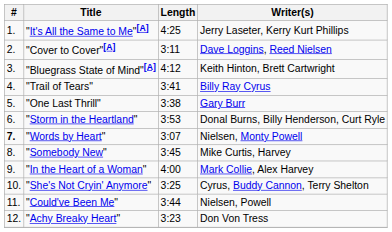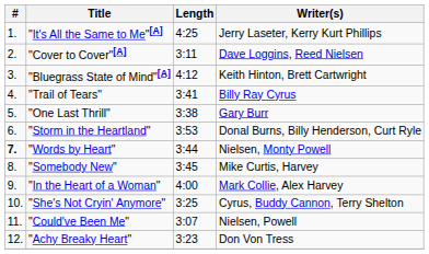"Words by Heart" | Length: 3:07 -> 3:44
"Could've Been Me" | Length: 3:44 -> 3:07
